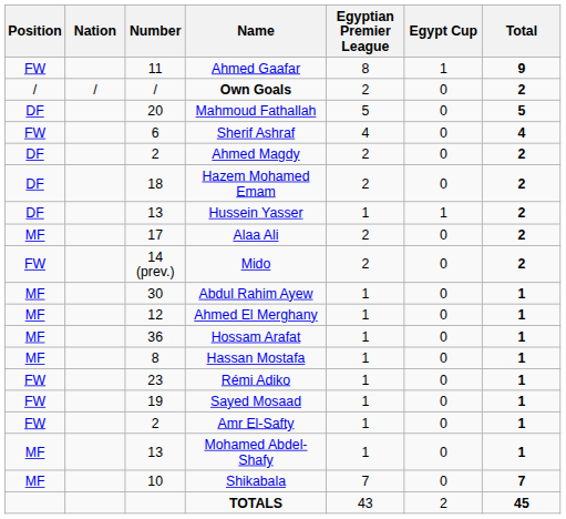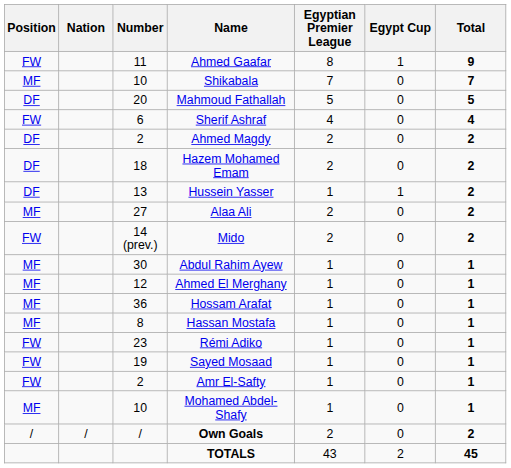rows swapped: Shikabala <-> Own Goals
Alaa Ali | Number: 17 -> 27
Mohamed Abdel-Shafy | Number: 13 -> 10
